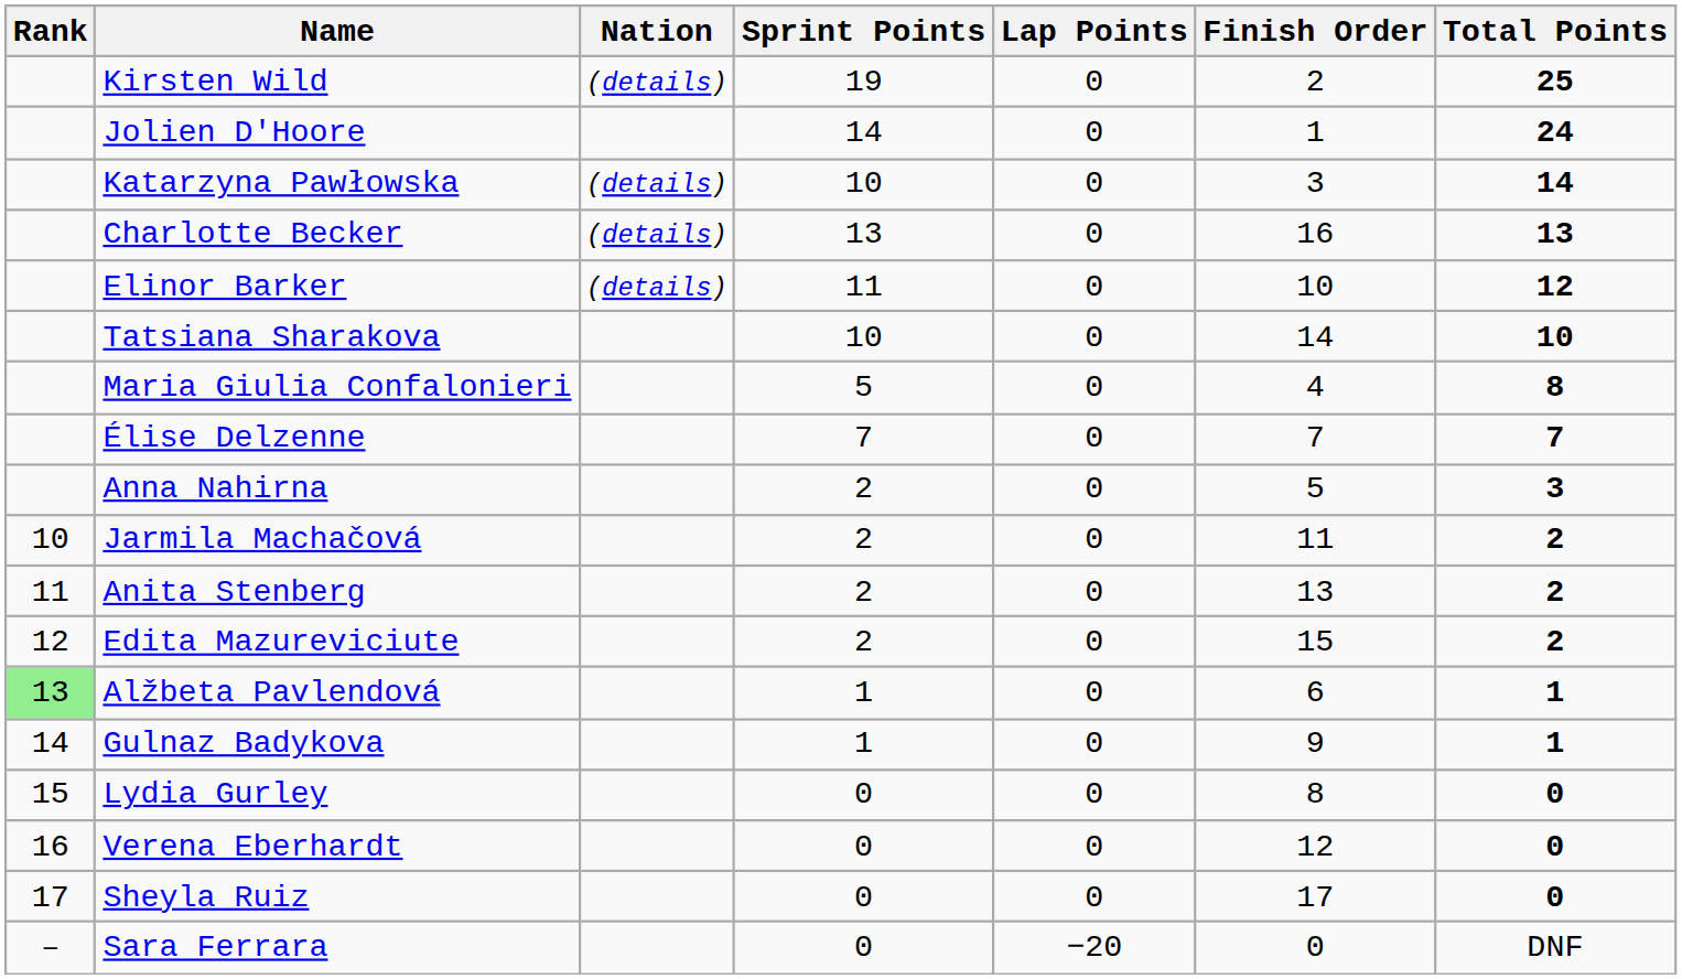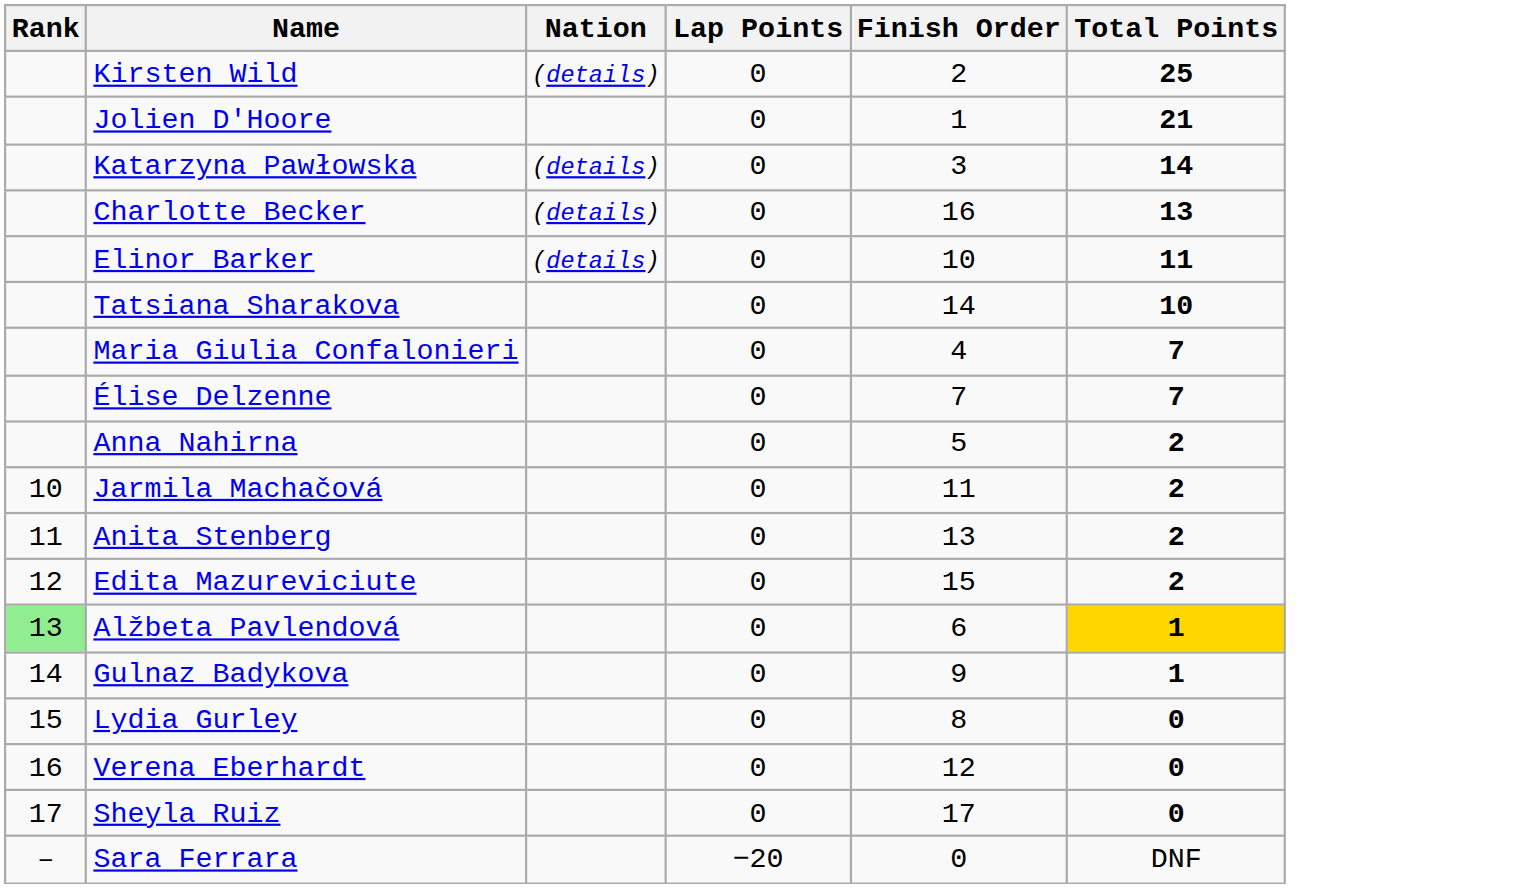- column: Sprint Points | 19 | 14 | 10 | 13 | 11 | 10 | 5 | 7 | 2 | 2 | 2 | 2 | 1 | 1 | 0 | 0 | 0 | 0
Jolien D'Hoore | Total Points: 24 -> 21
Elinor Barker | Total Points: 12 -> 11
Maria Giulia Confalonieri | Total Points: 8 -> 7
Anna Nahirna | Total Points: 3 -> 2
Alžbeta Pavlendová | Total Points: no background -> gold background
